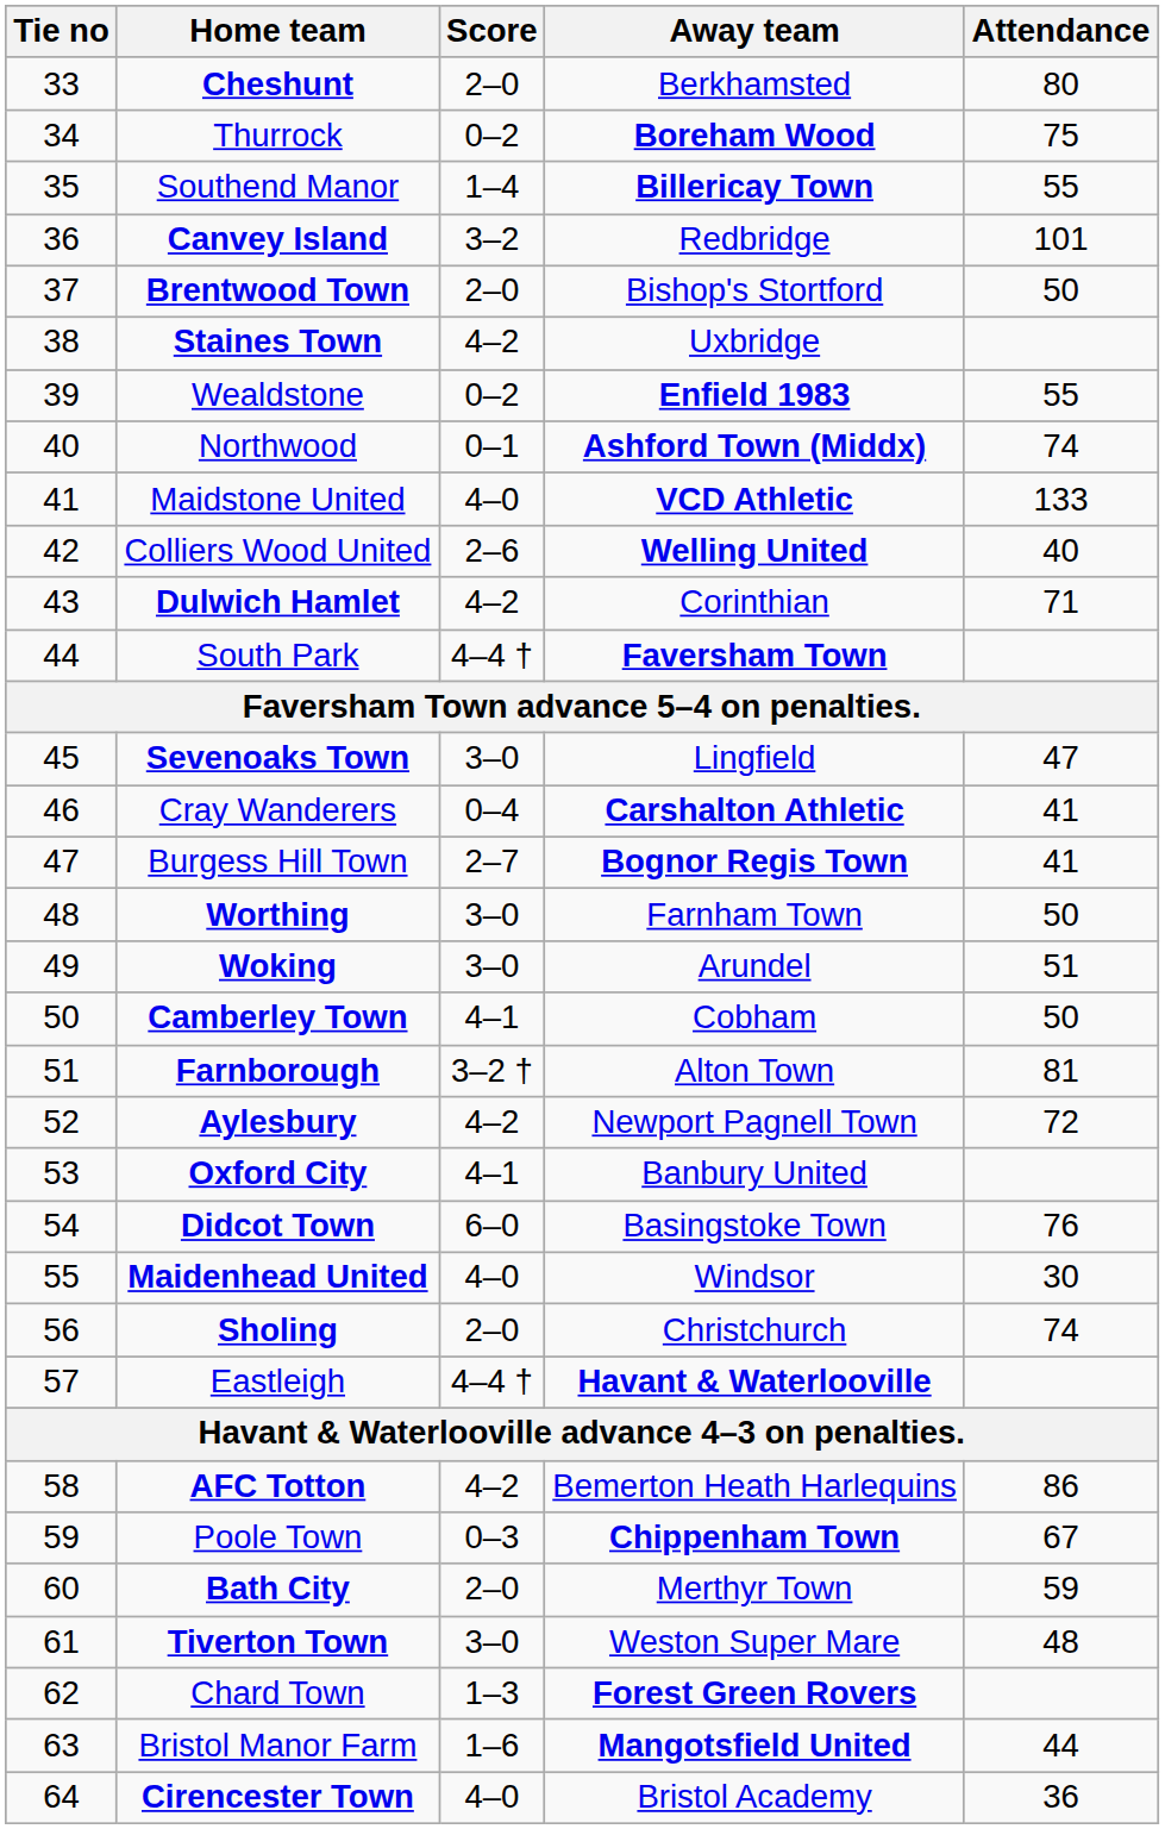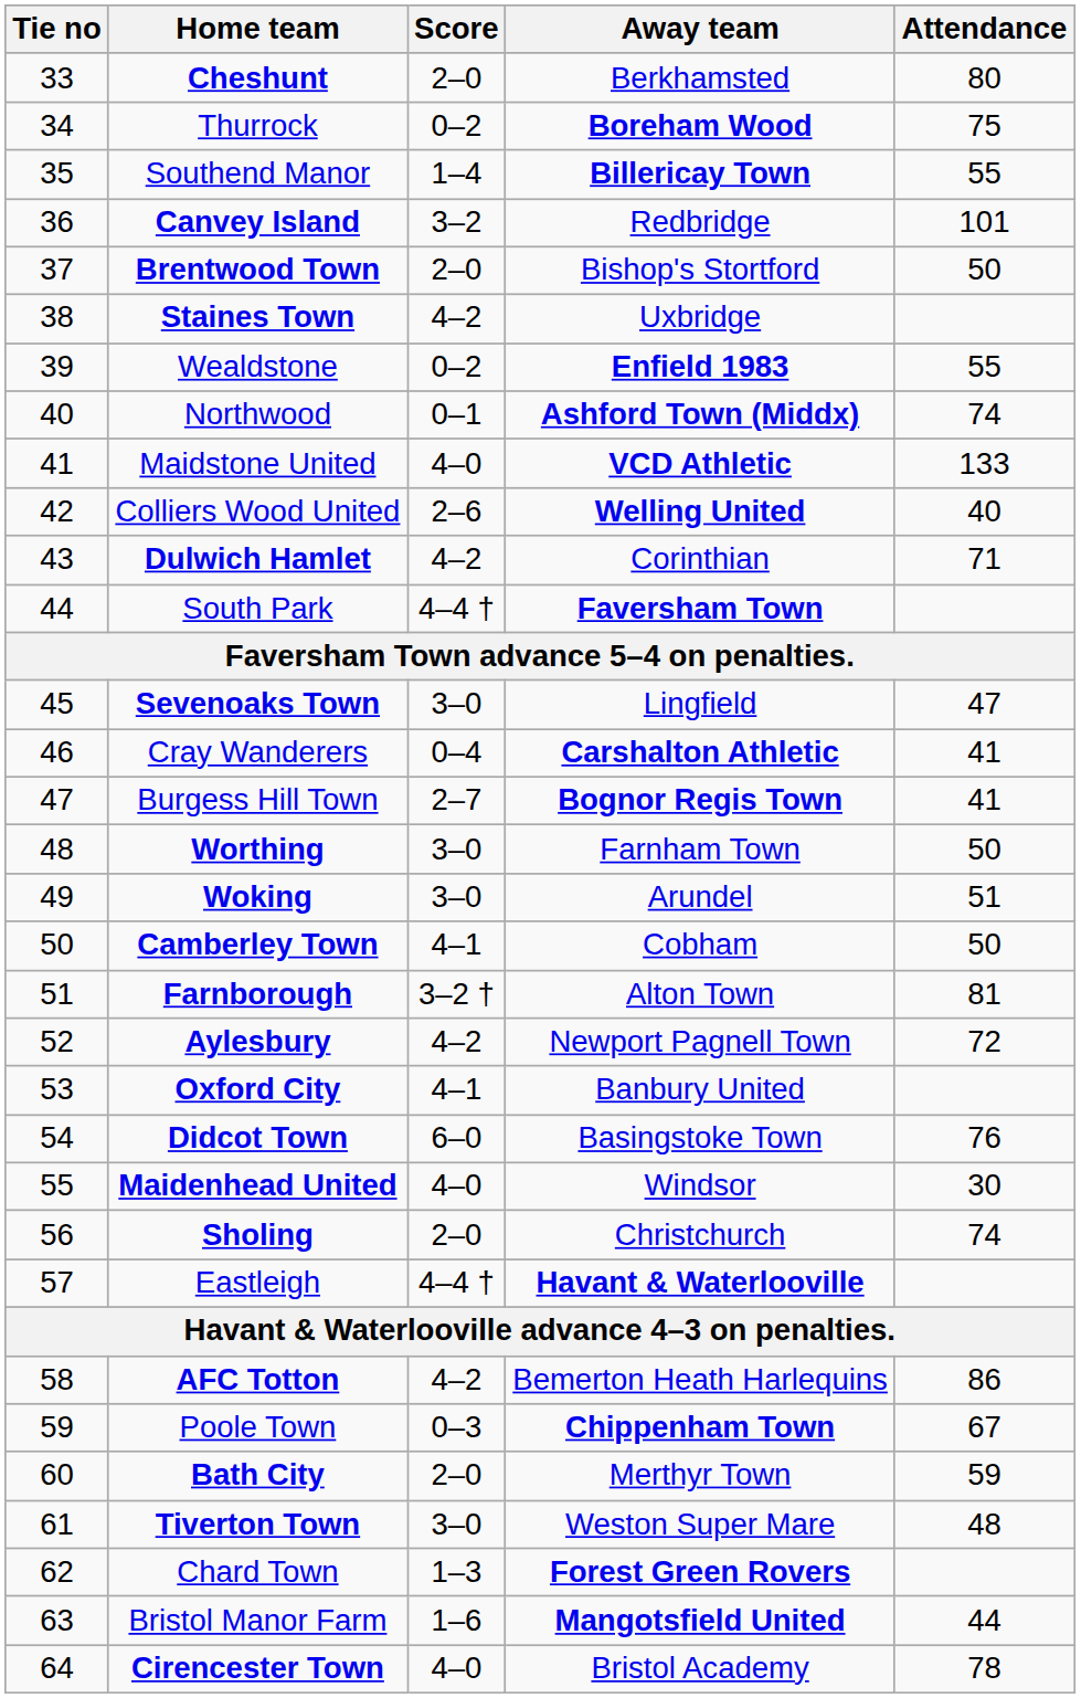Cirencester Town | Attendance: 36 -> 78
